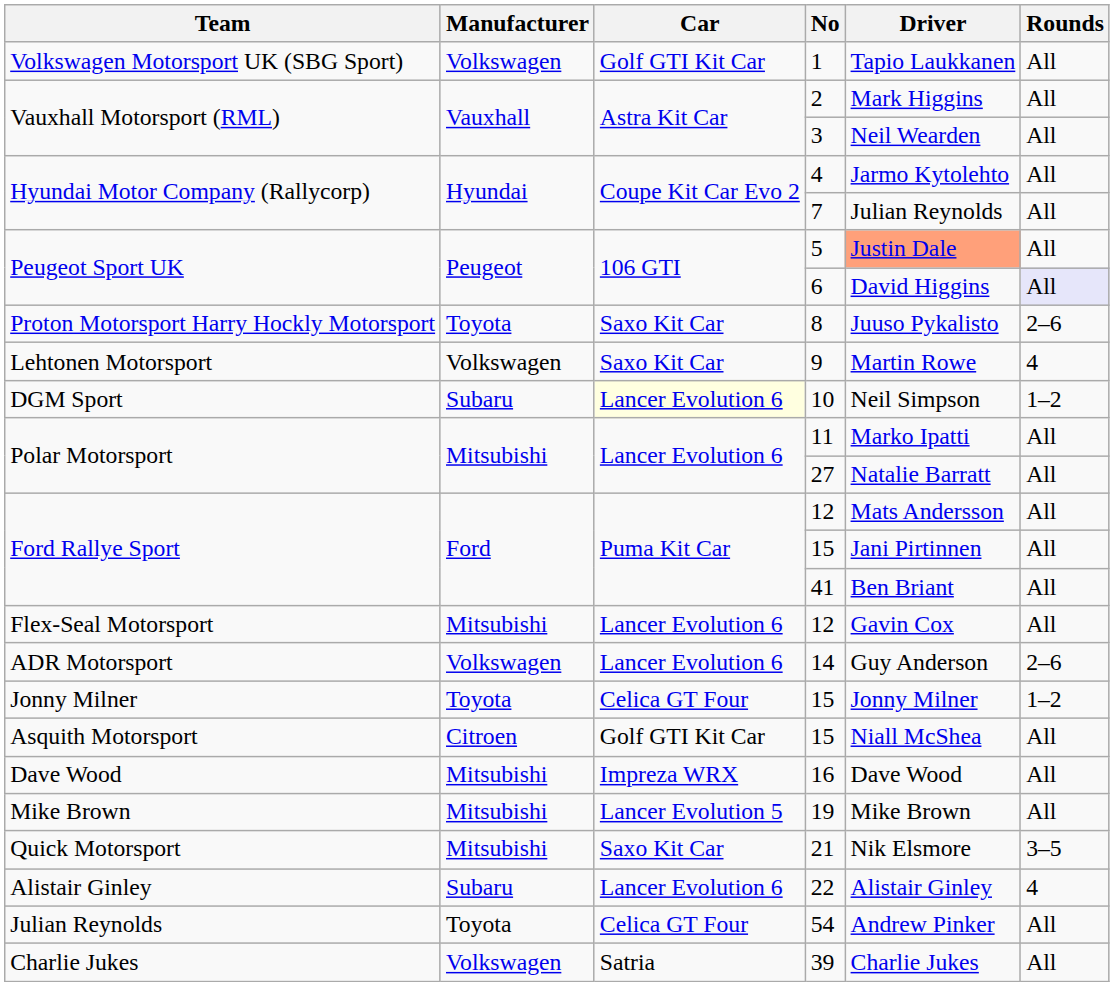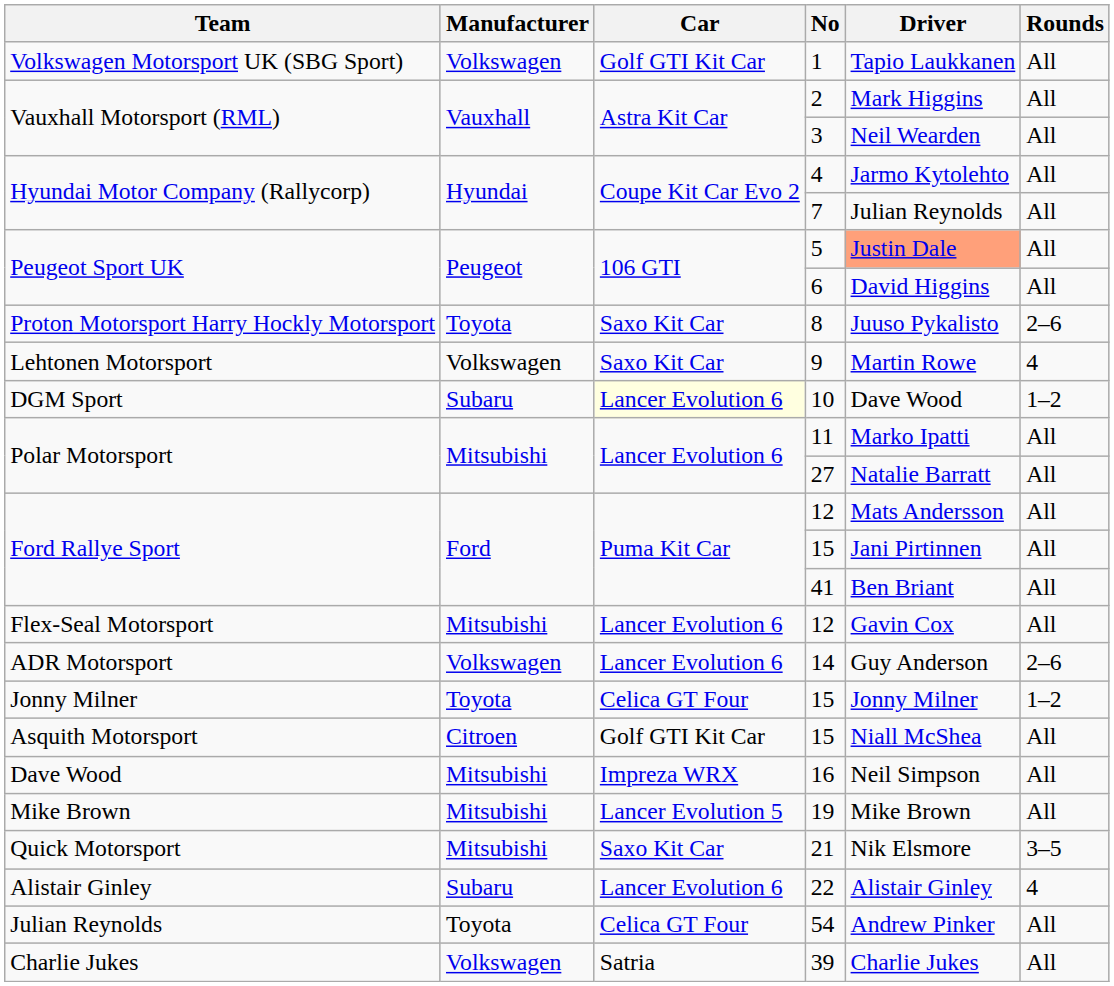6 | Rounds: lavender background -> no background
10 | Driver: Neil Simpson -> Dave Wood
16 | Driver: Dave Wood -> Neil Simpson
